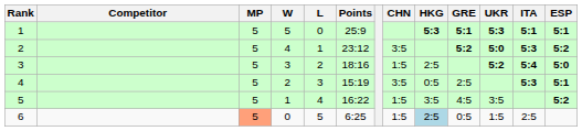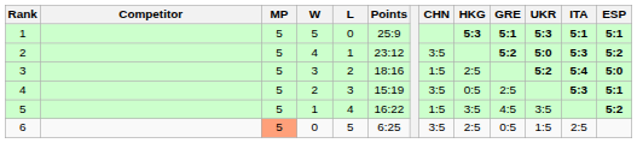6 | CHN: 1:5 -> 3:5
6 | HKG: lightblue background -> no background
